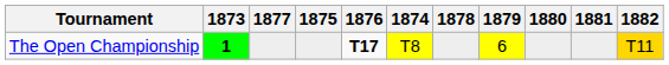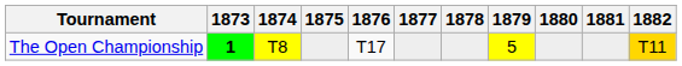columns swapped: 1874 <-> 1877
The Open Championship | 1876: bold -> normal
The Open Championship | 1879: 6 -> 5
